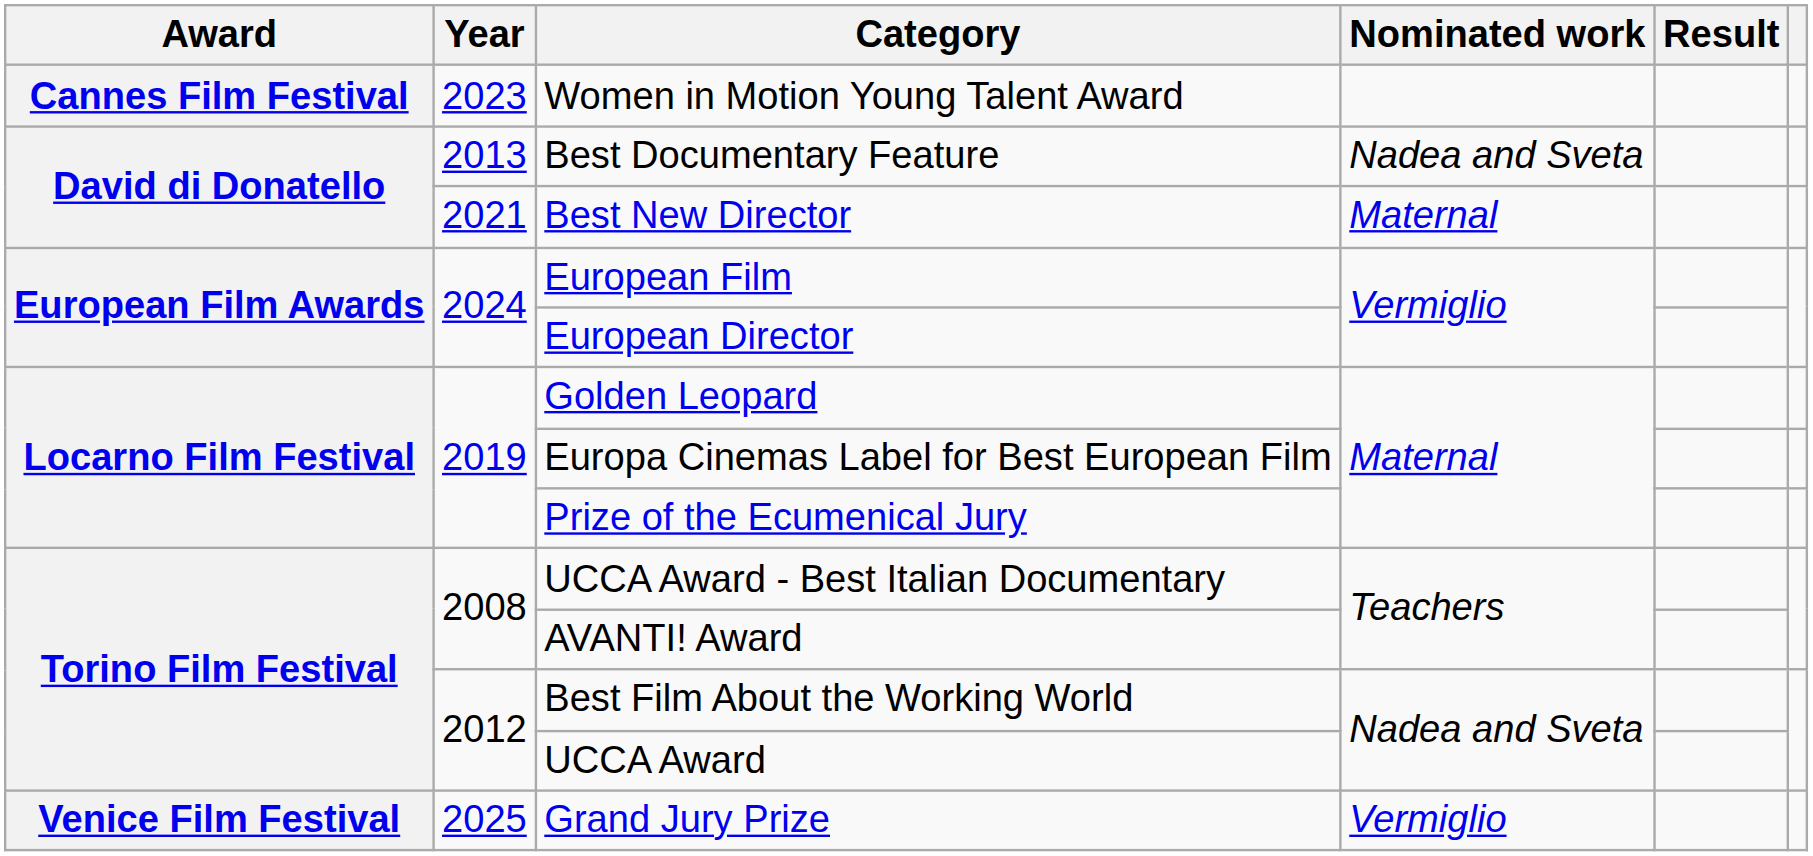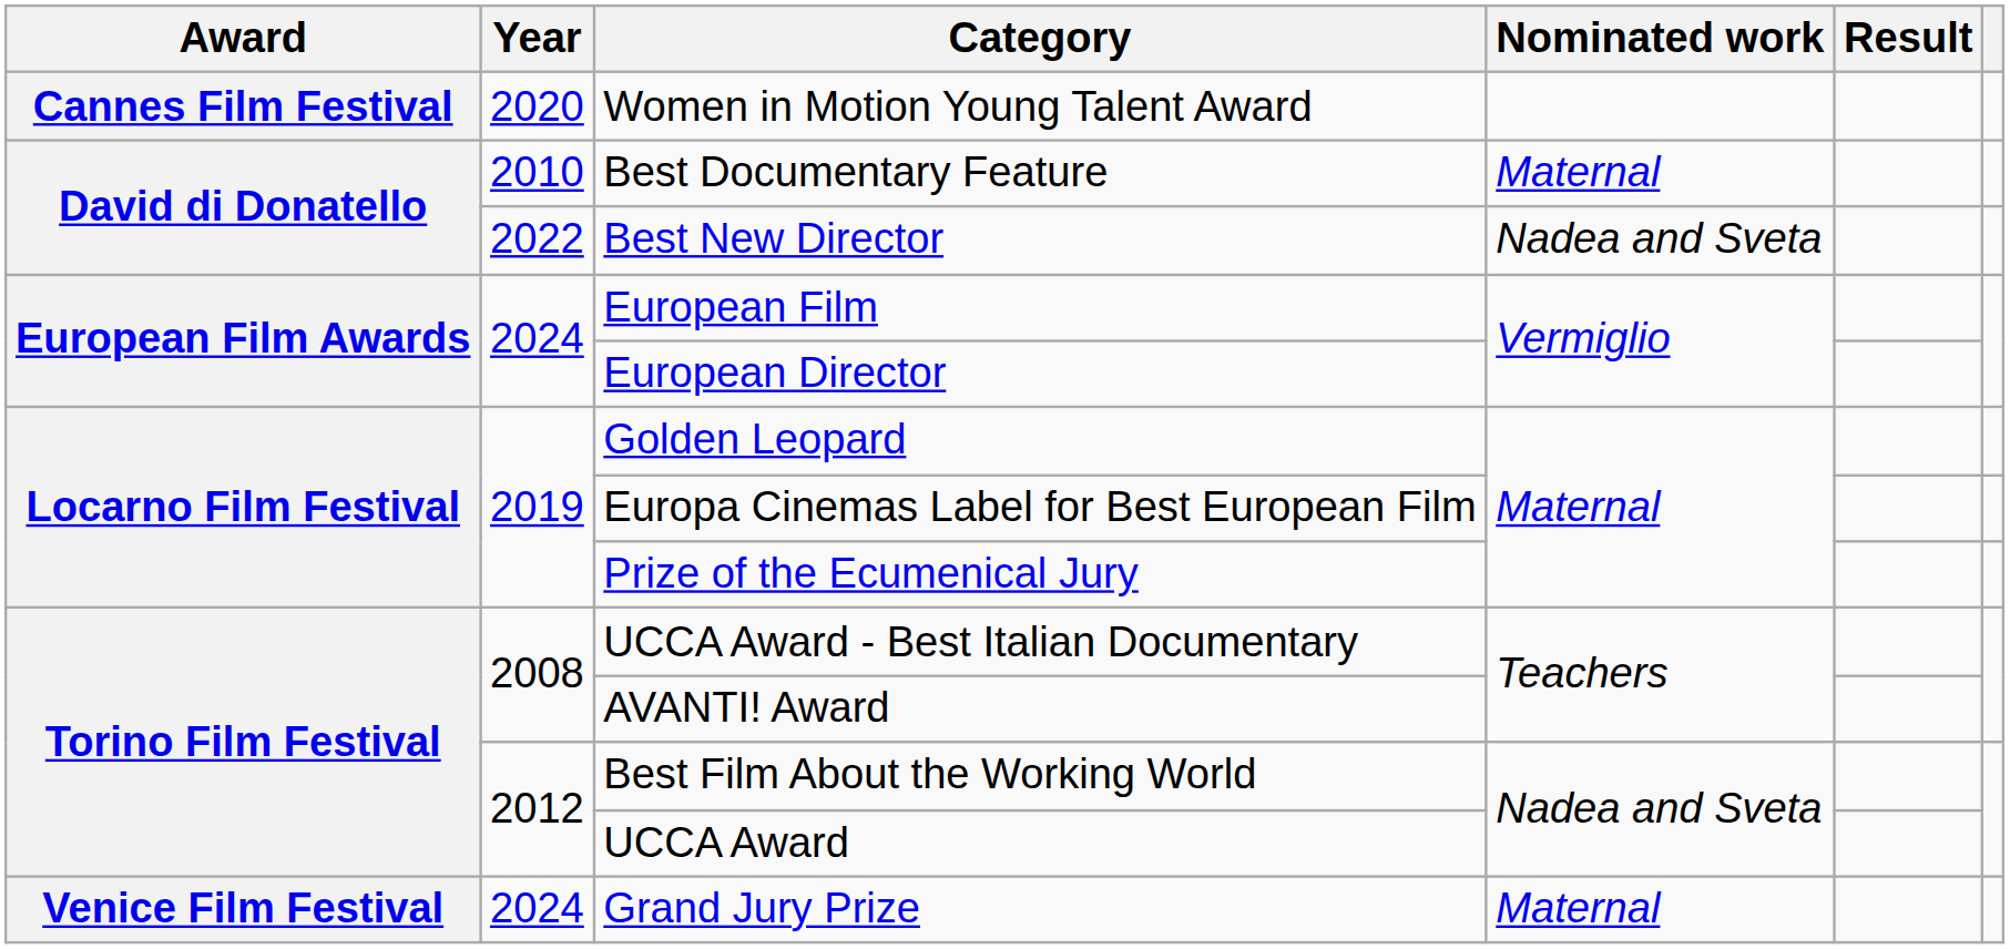Women in Motion Young Talent Award | Year: 2023 -> 2020
Best Documentary Feature | Year: 2013 -> 2010
Best Documentary Feature | Nominated work: Nadea and Sveta -> Maternal
Best New Director | Year: 2021 -> 2022
Best New Director | Nominated work: Maternal -> Nadea and Sveta
Grand Jury Prize | Year: 2025 -> 2024
Grand Jury Prize | Nominated work: Vermiglio -> Maternal
